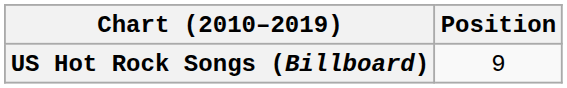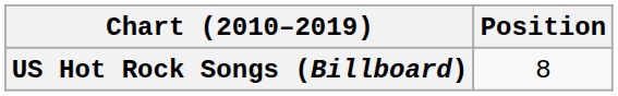US Hot Rock Songs (Billboard) | Position: 9 -> 8
